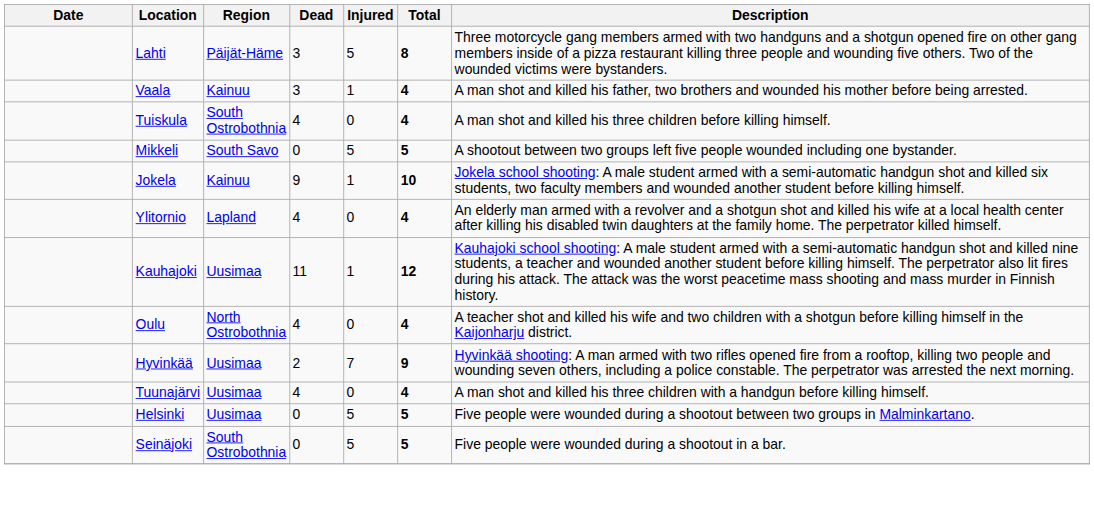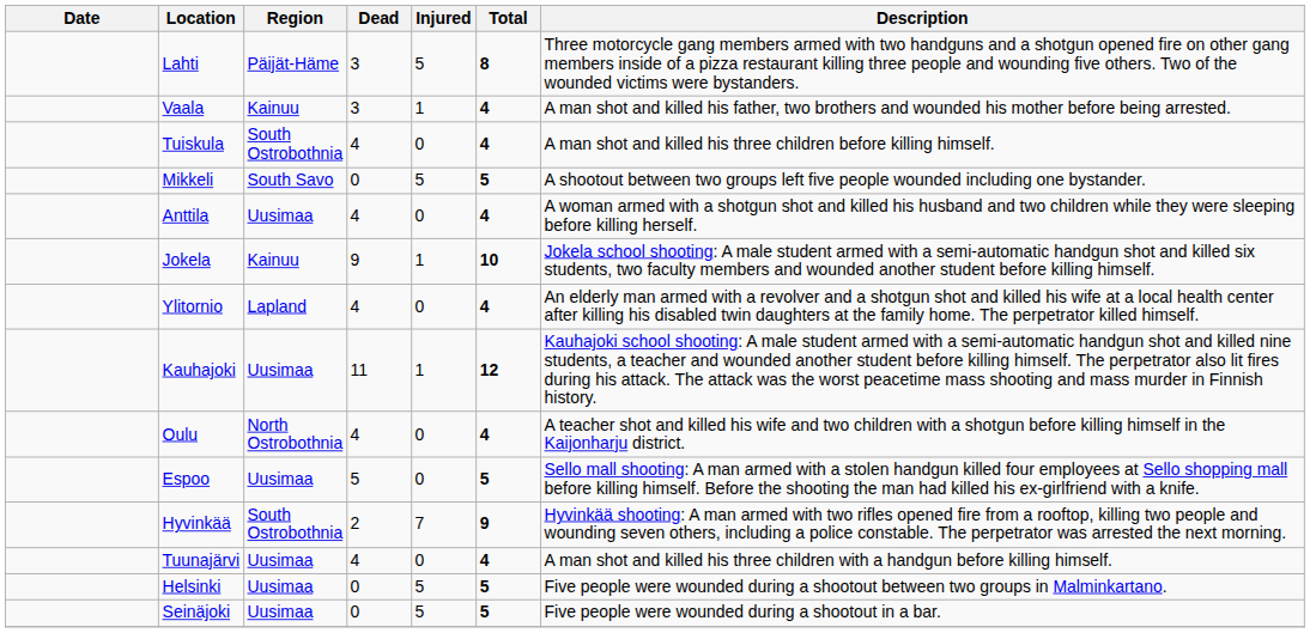+ row: Anttila | Uusimaa | 4 | 0 | 4 | A woman armed with a shotgun shot and killed his husband and two children while they were sleeping before killing herself.
+ row: Espoo | Uusimaa | 5 | 0 | 5 | Sello mall shooting: A man armed with a stolen handgun killed four employees at Sello shopping mall before killing himself. Before the shooting the man had killed his ex-girlfriend with a knife.
Hyvinkää | Region: Uusimaa -> South Ostrobothnia
Seinäjoki | Region: South Ostrobothnia -> Uusimaa
